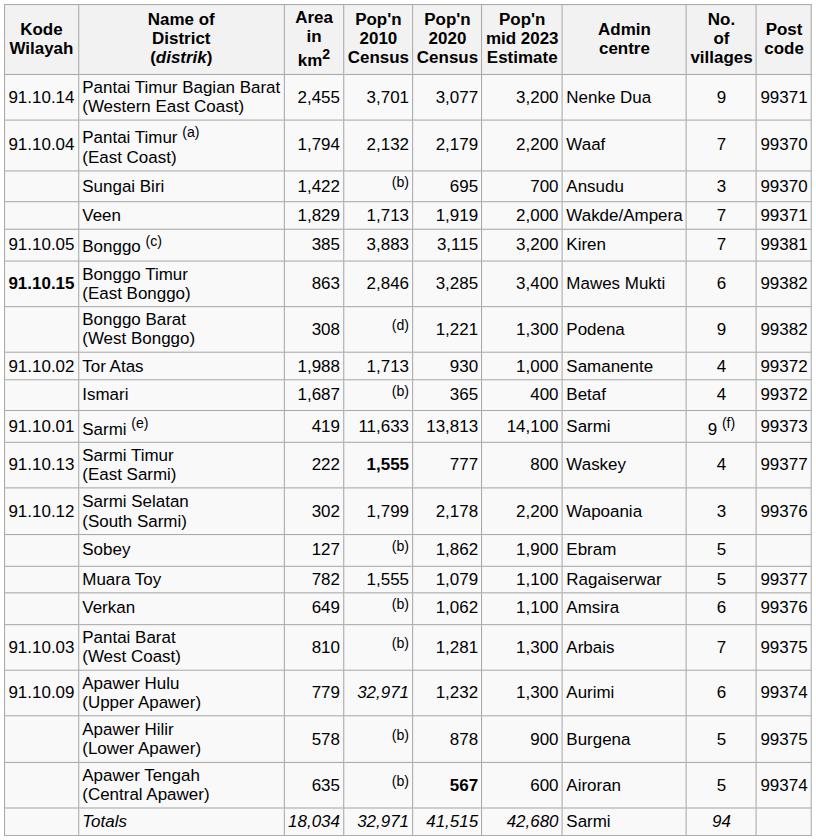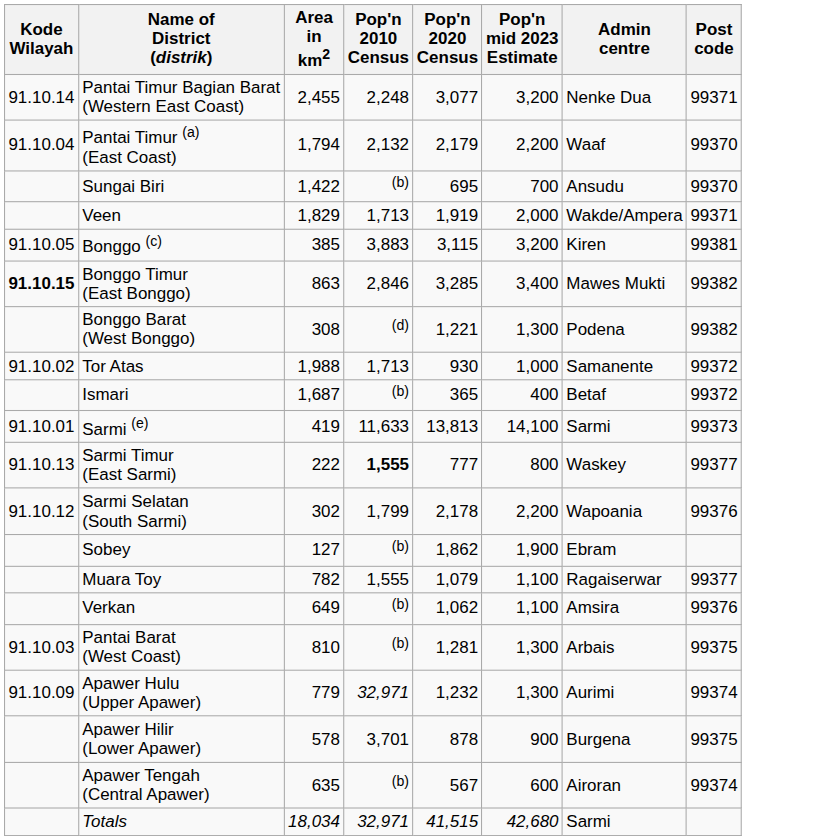- column: No. of villages | 9 | 7 | 3 | 7 | 7 | 6 | 9 | 4 | 4 | 9 (f) | 4 | 3 | 5 | 5 | 6 | 7 | 6 | 5 | 5 | 94
Pantai Timur Bagian Barat (Western East Coast) | Pop'n 2010 Census: 3,701 -> 2,248
Apawer Hilir (Lower Apawer) | Pop'n 2010 Census: (b) -> 3,701
Apawer Tengah (Central Apawer) | Pop'n 2020 Census: bold -> normal
